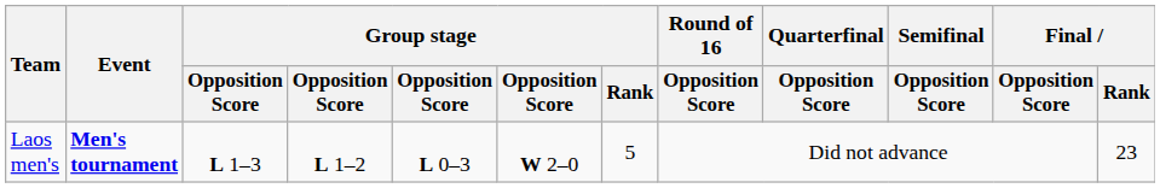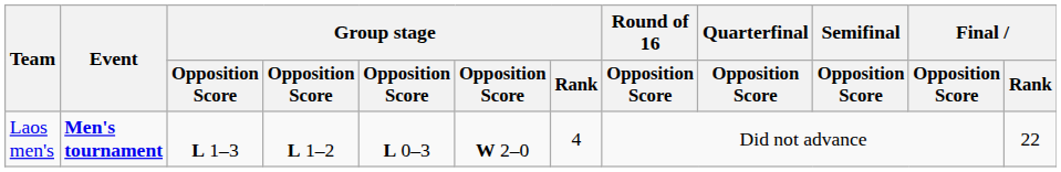Laos men's | Group stage / Rank: 5 -> 4
Laos men's | Final / Rank: 23 -> 22
